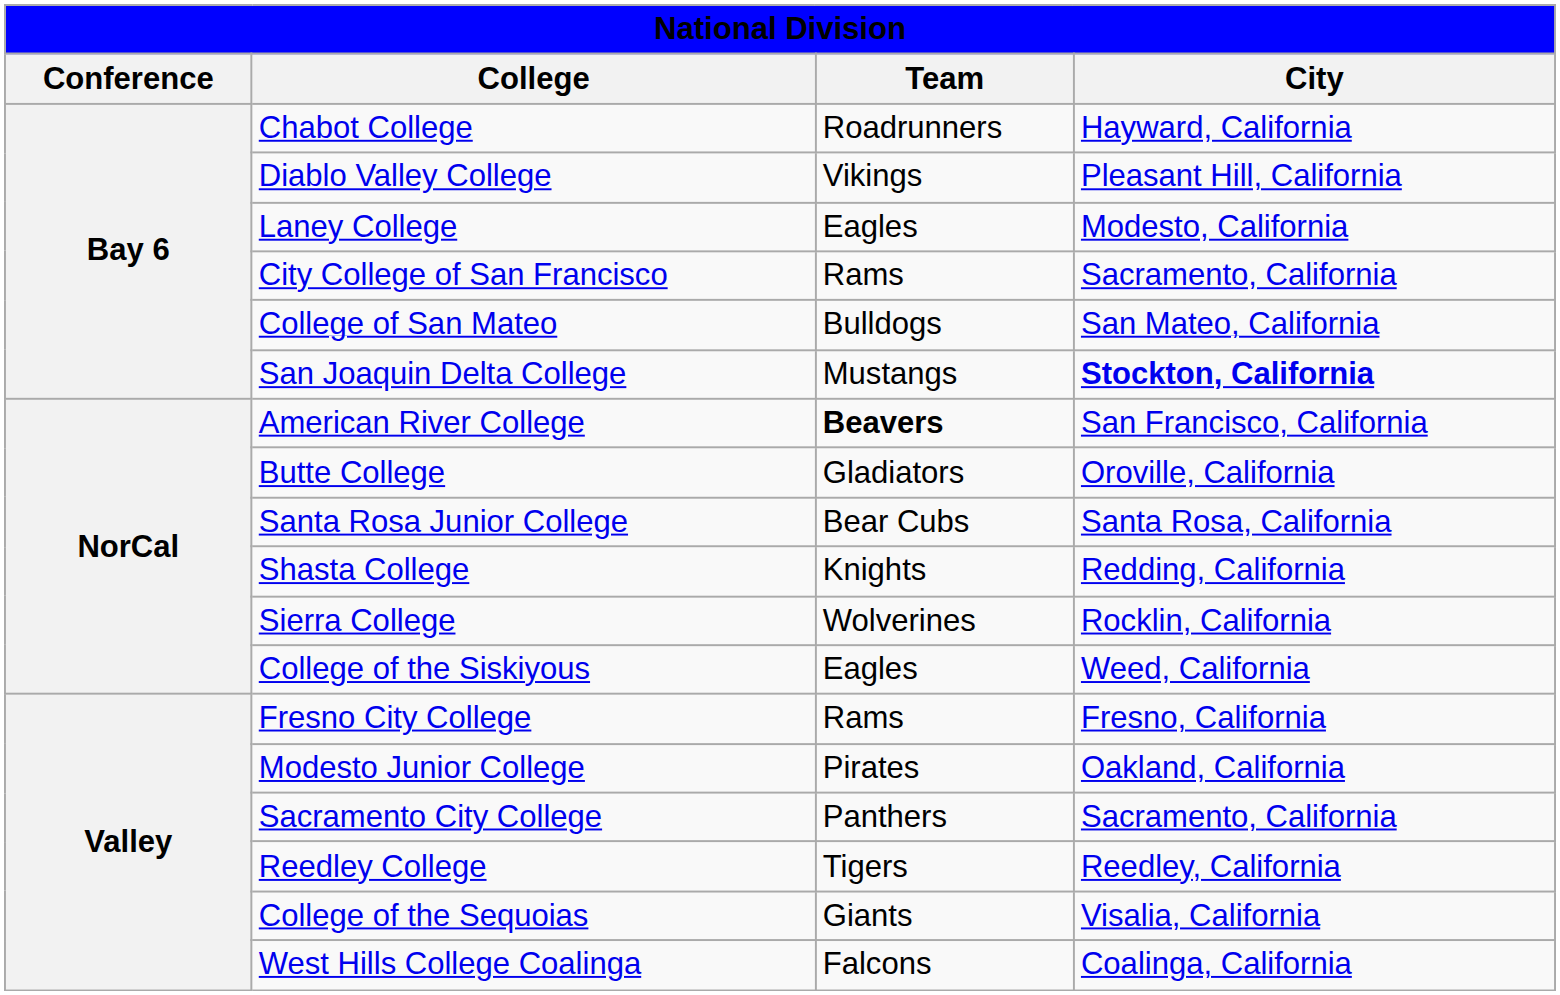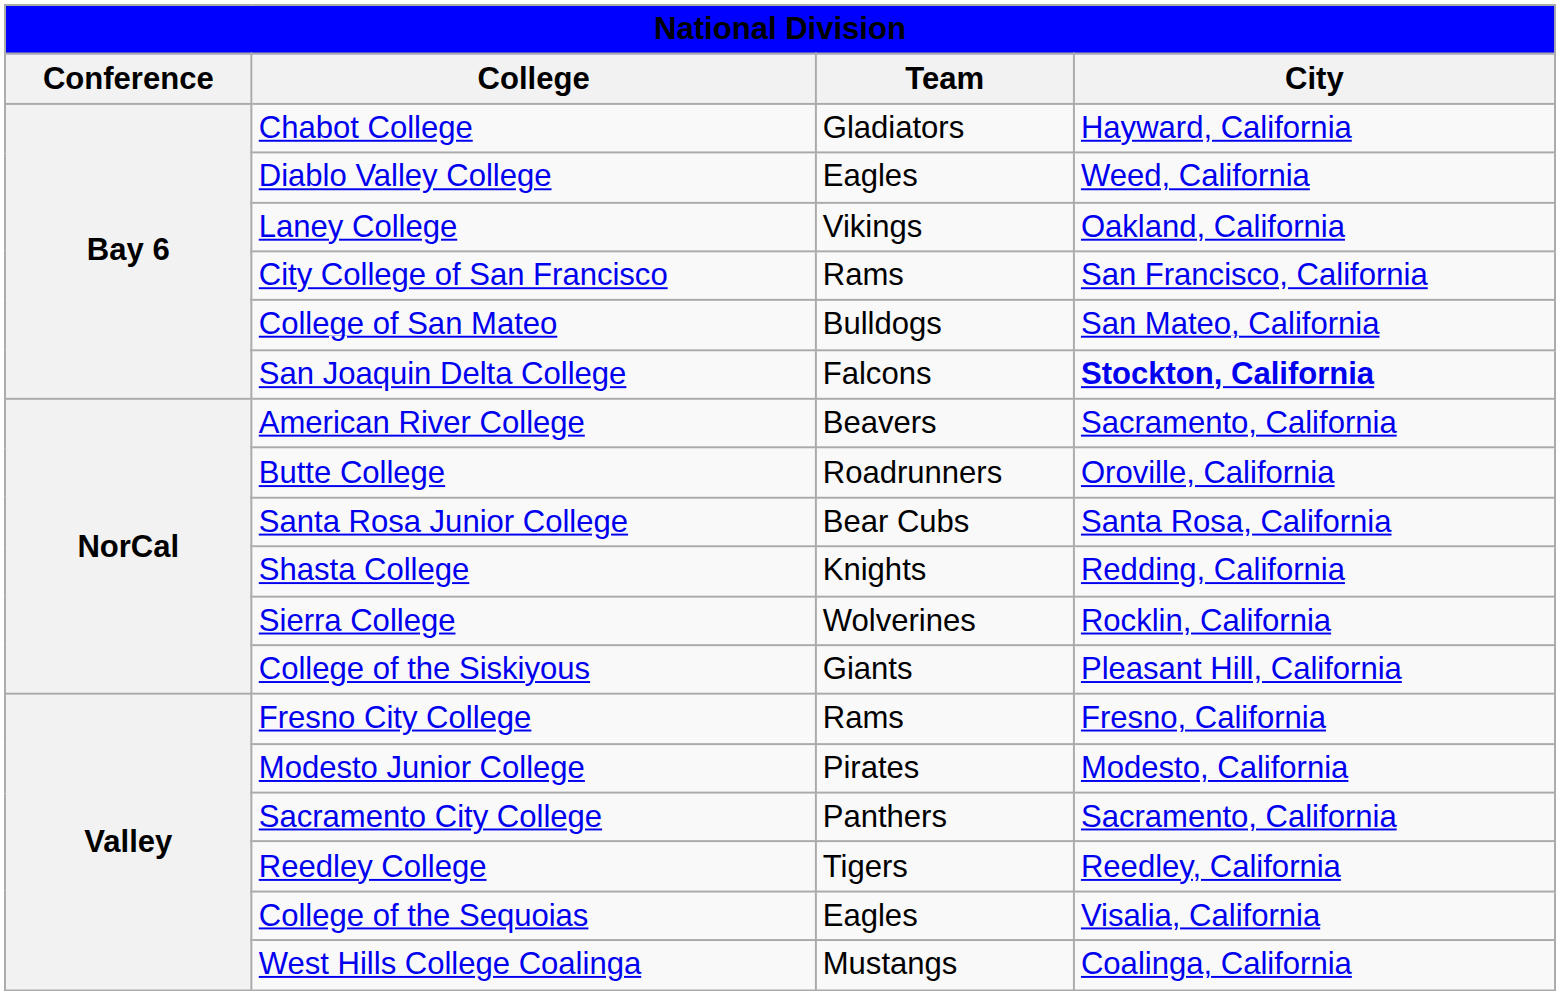Chabot College | Team: Roadrunners -> Gladiators
Diablo Valley College | Team: Vikings -> Eagles
Diablo Valley College | City: Pleasant Hill, California -> Weed, California
Laney College | Team: Eagles -> Vikings
Laney College | City: Modesto, California -> Oakland, California
City College of San Francisco | City: Sacramento, California -> San Francisco, California
San Joaquin Delta College | Team: Mustangs -> Falcons
American River College | Team: bold -> normal
American River College | City: San Francisco, California -> Sacramento, California
Butte College | Team: Gladiators -> Roadrunners
College of the Siskiyous | Team: Eagles -> Giants
College of the Siskiyous | City: Weed, California -> Pleasant Hill, California
Modesto Junior College | City: Oakland, California -> Modesto, California
College of the Sequoias | Team: Giants -> Eagles
West Hills College Coalinga | Team: Falcons -> Mustangs
